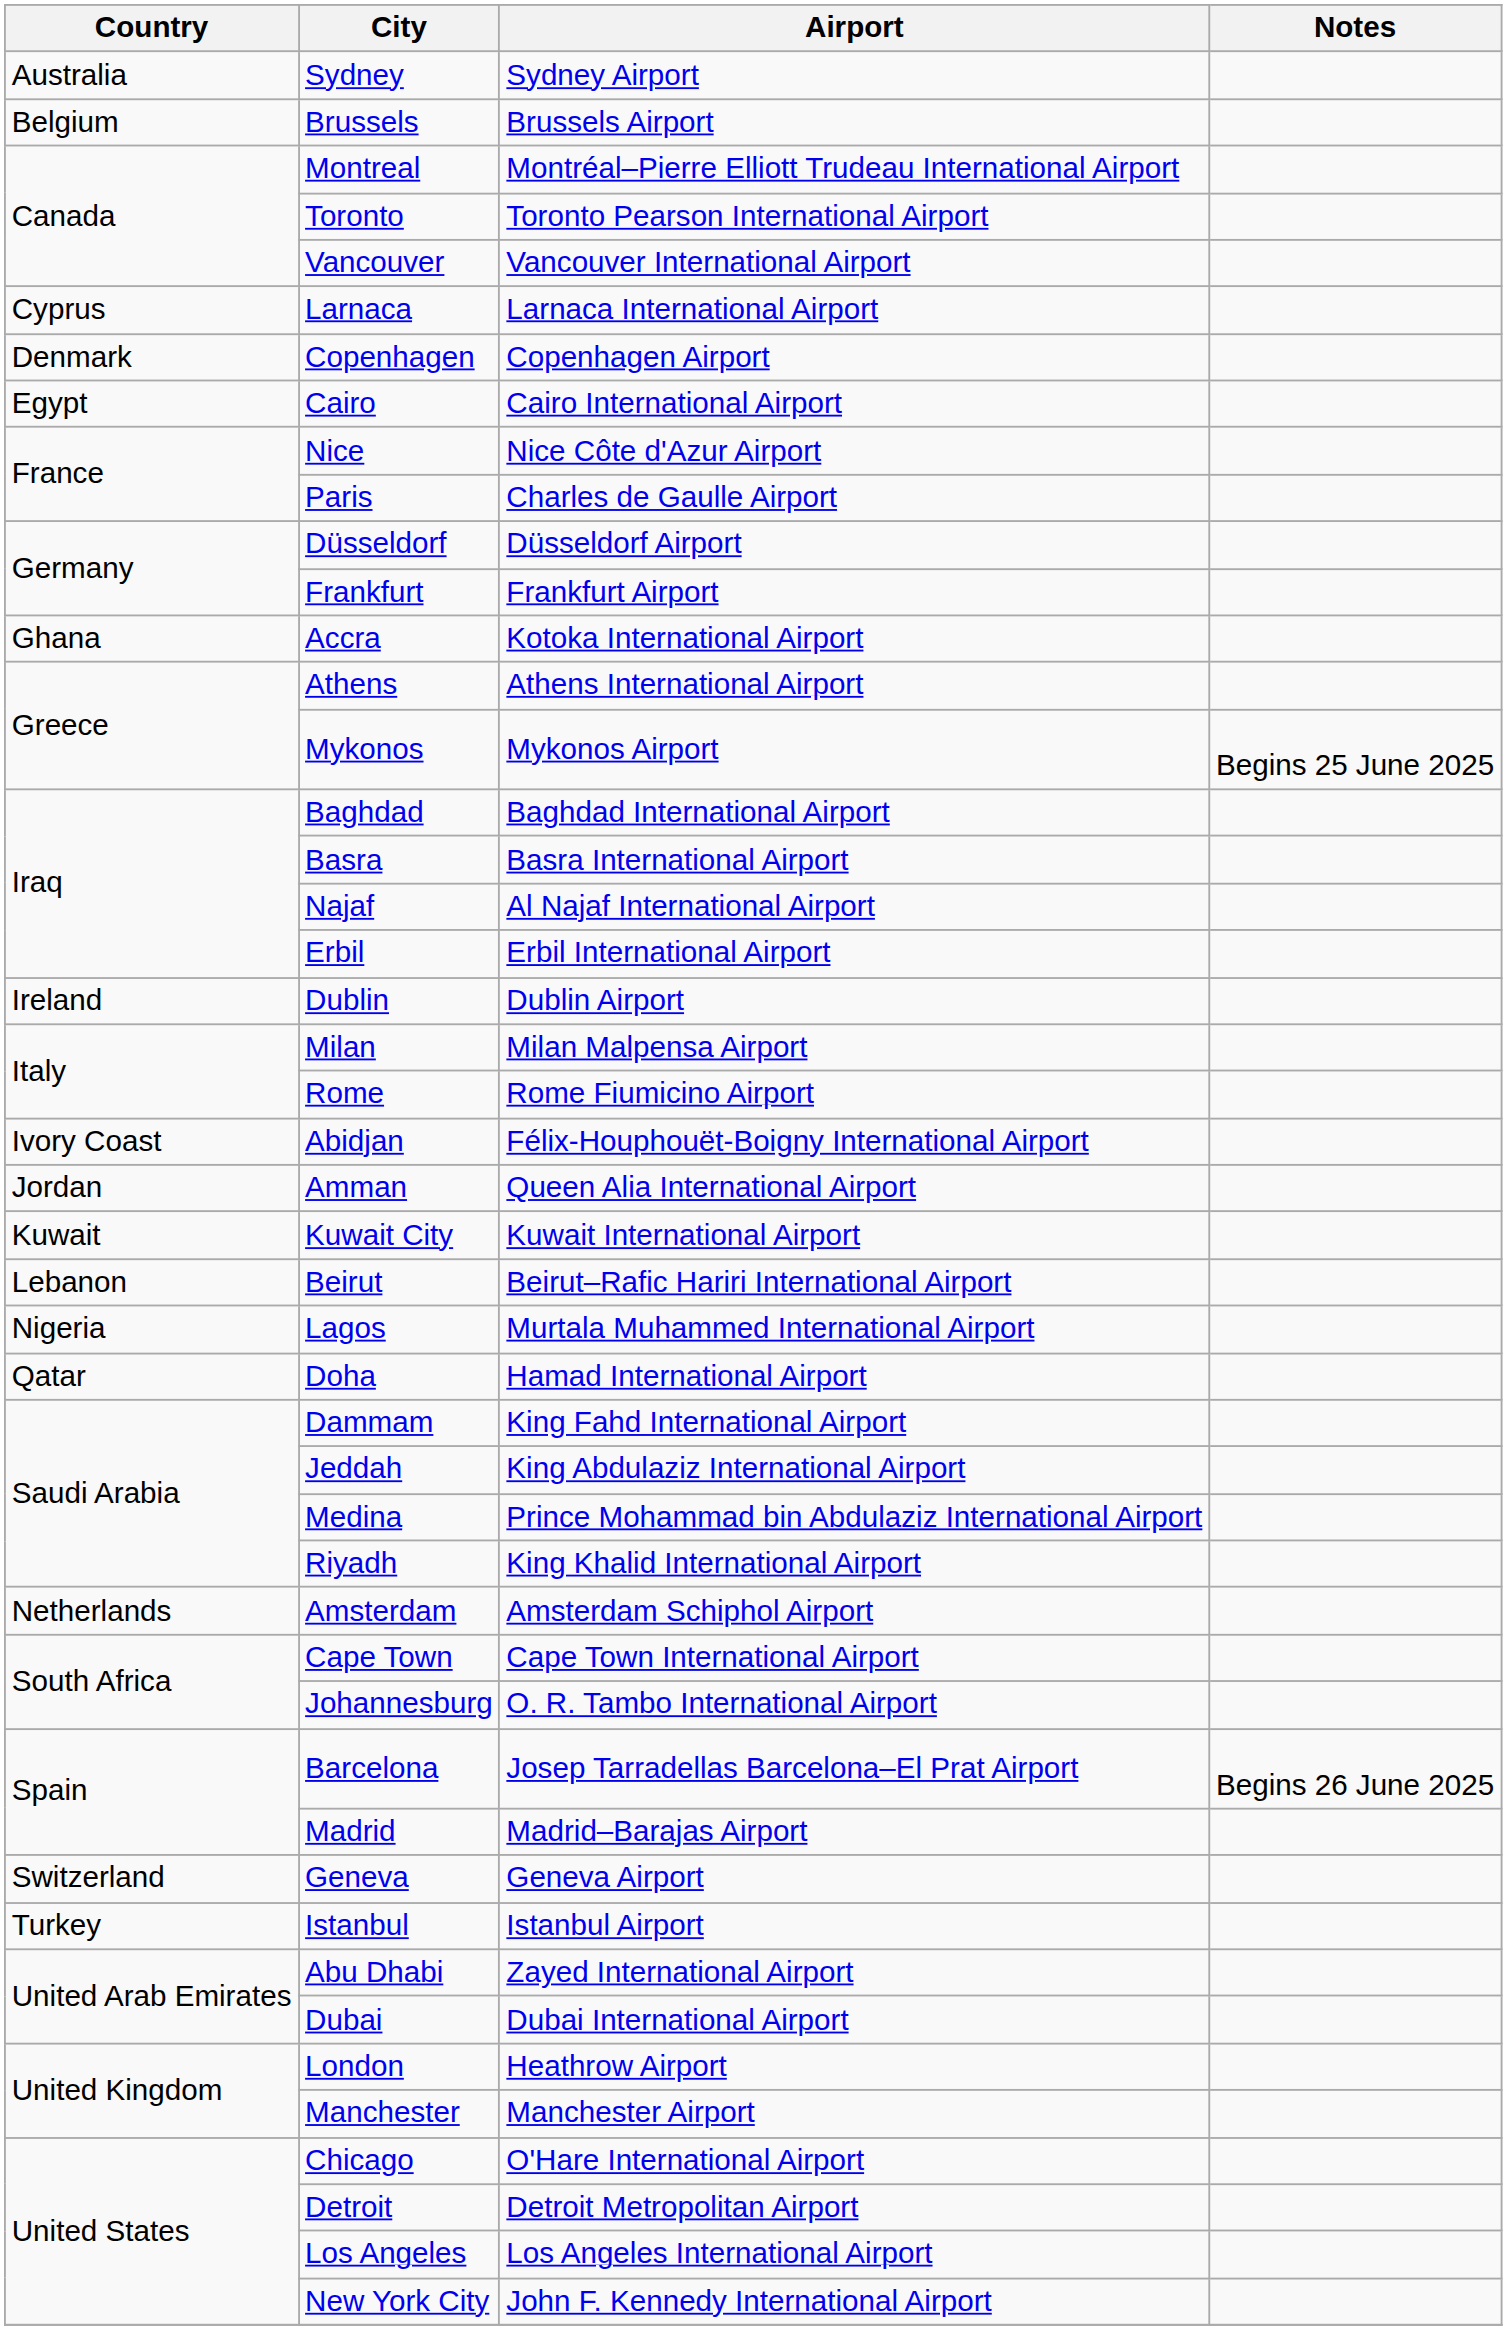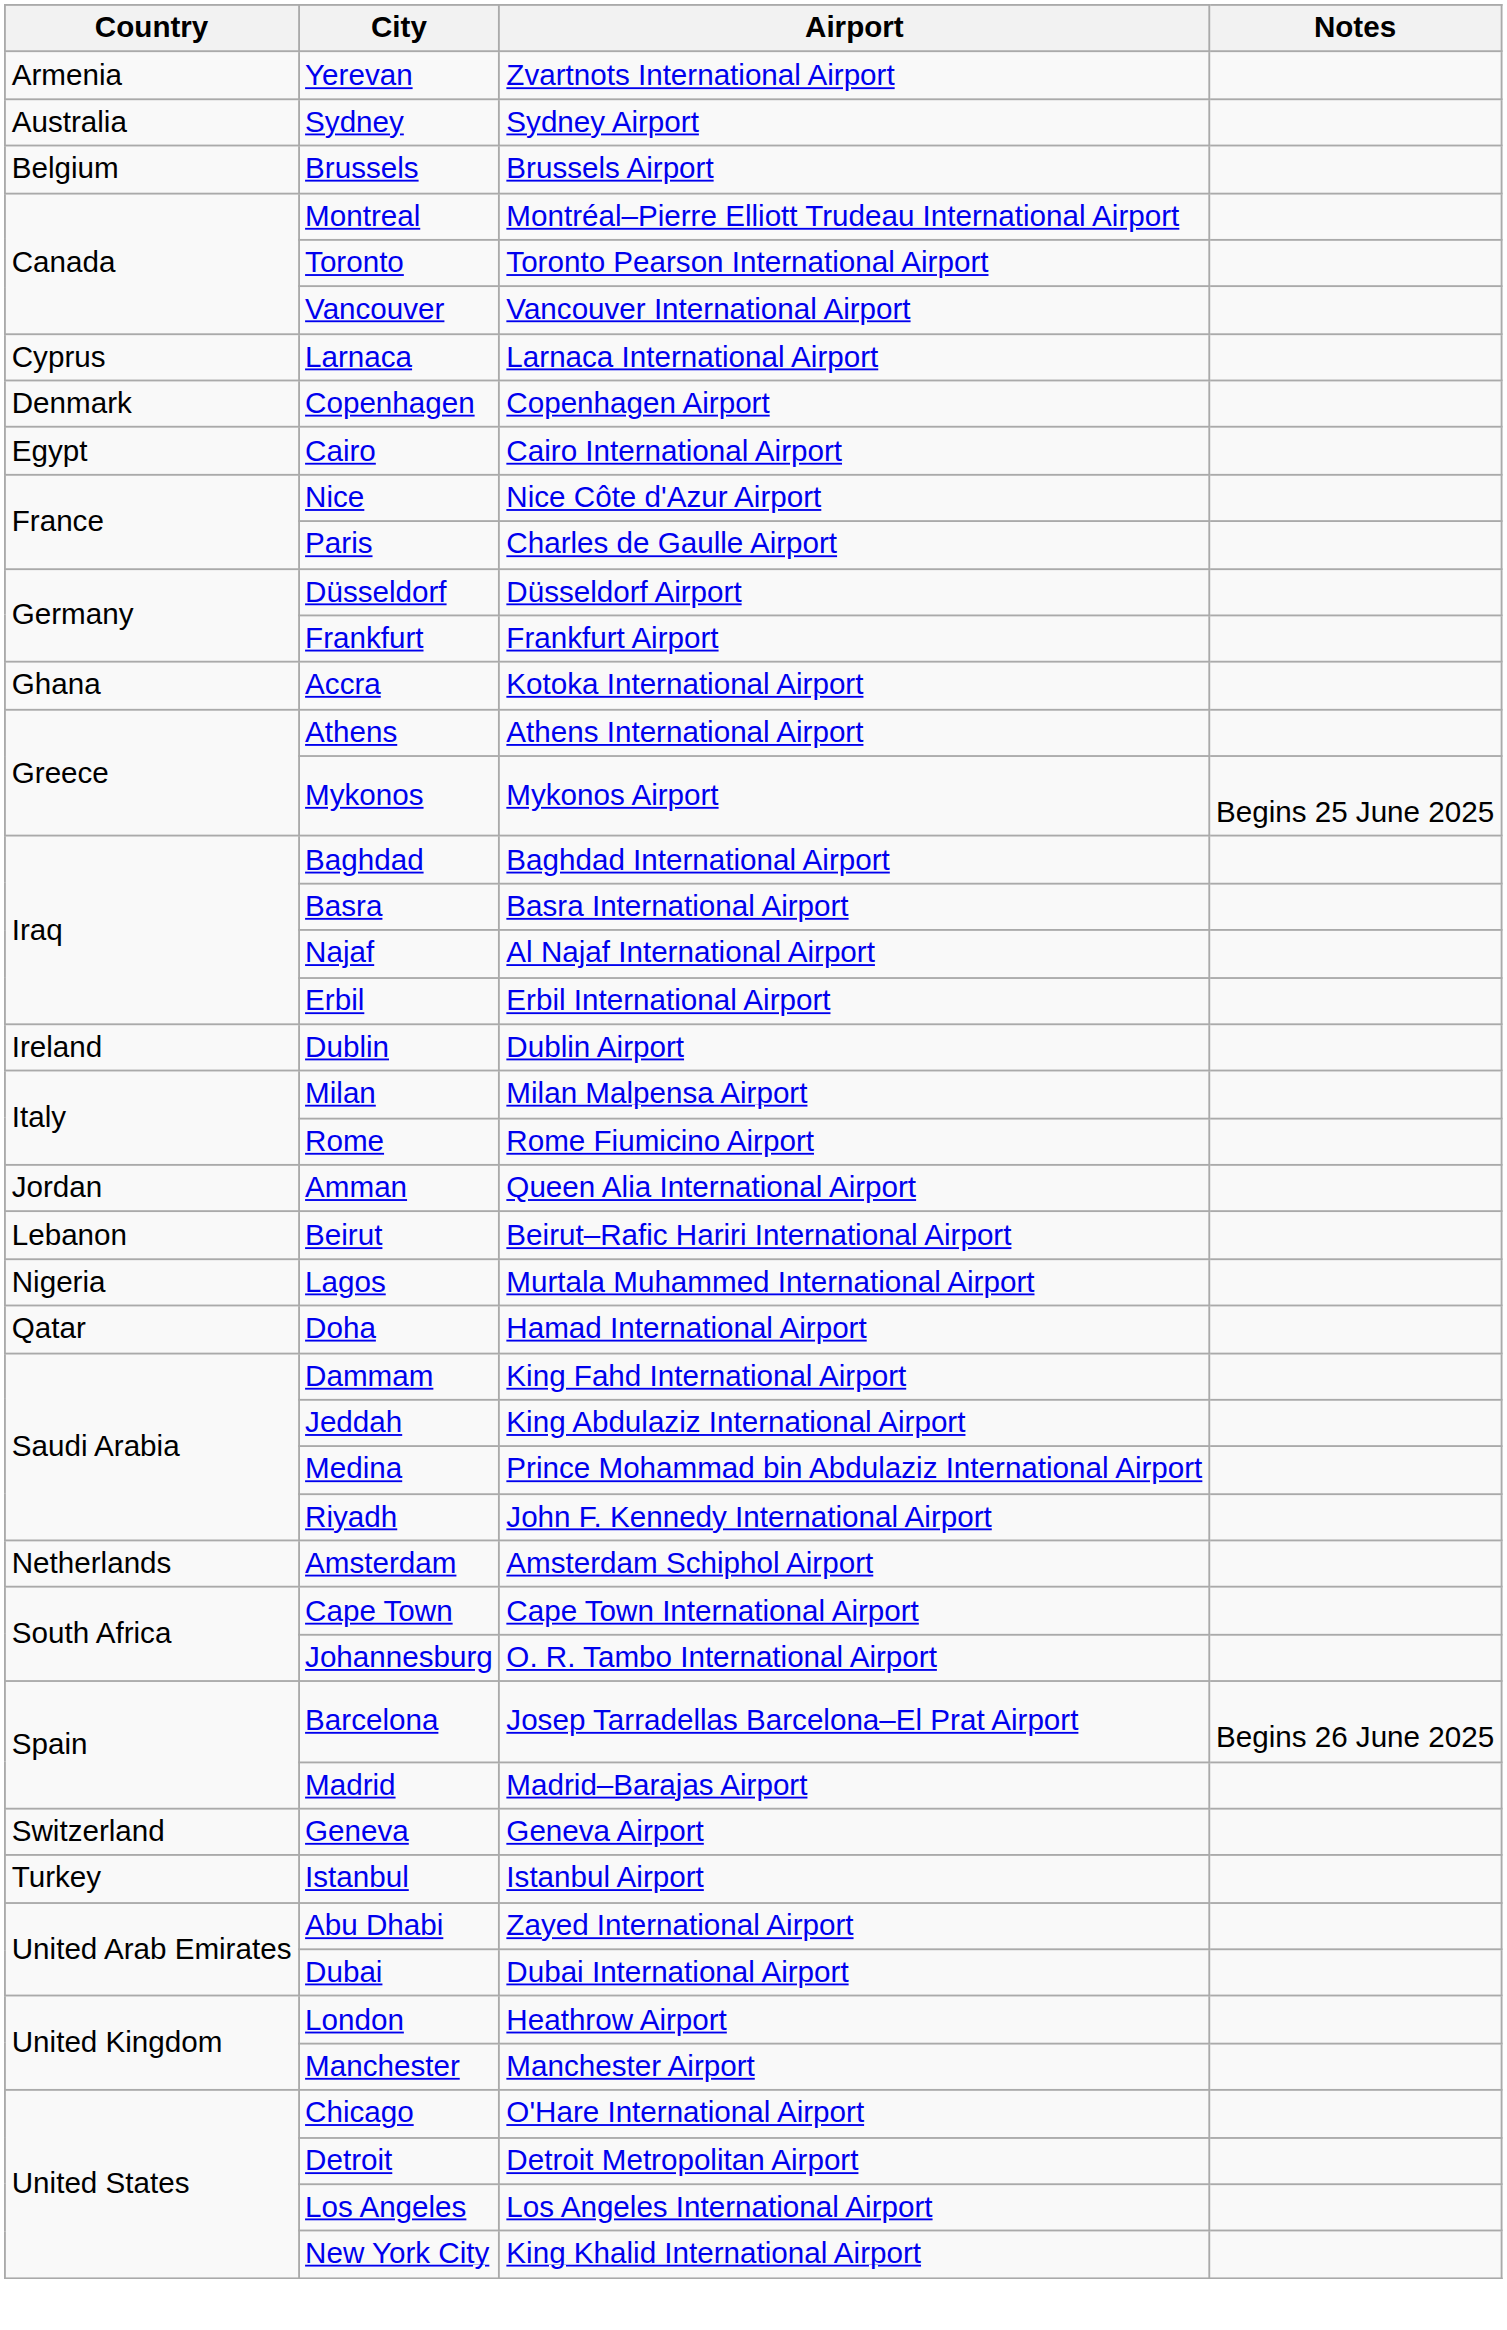+ row: Armenia | Yerevan | Zvartnots International Airport
- row: Ivory Coast | Abidjan | Félix-Houphouët-Boigny International Airport
- row: Kuwait | Kuwait City | Kuwait International Airport
Riyadh | Airport: King Khalid International Airport -> John F. Kennedy International Airport
New York City | Airport: John F. Kennedy International Airport -> King Khalid International Airport
